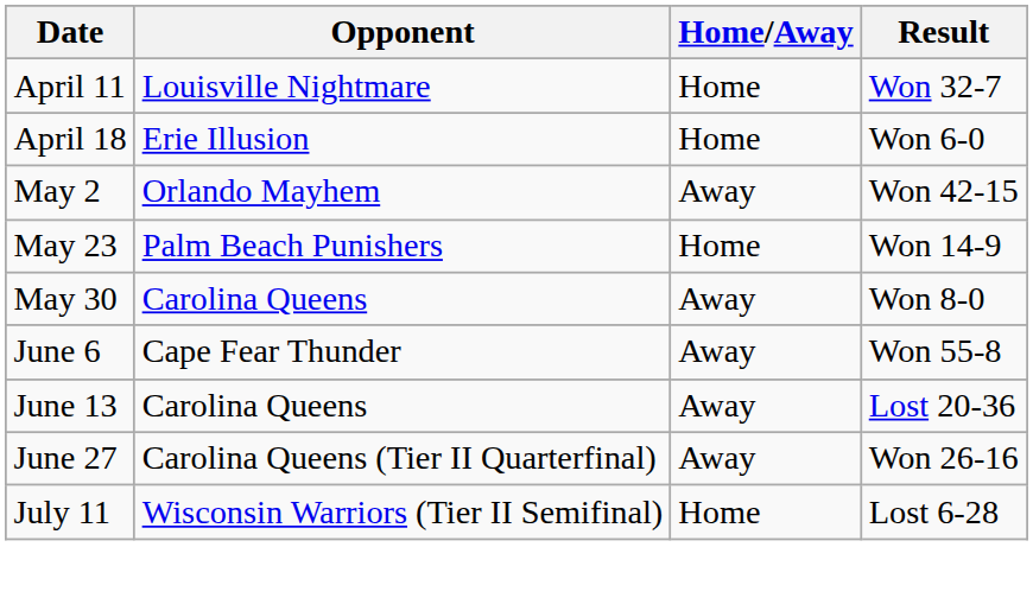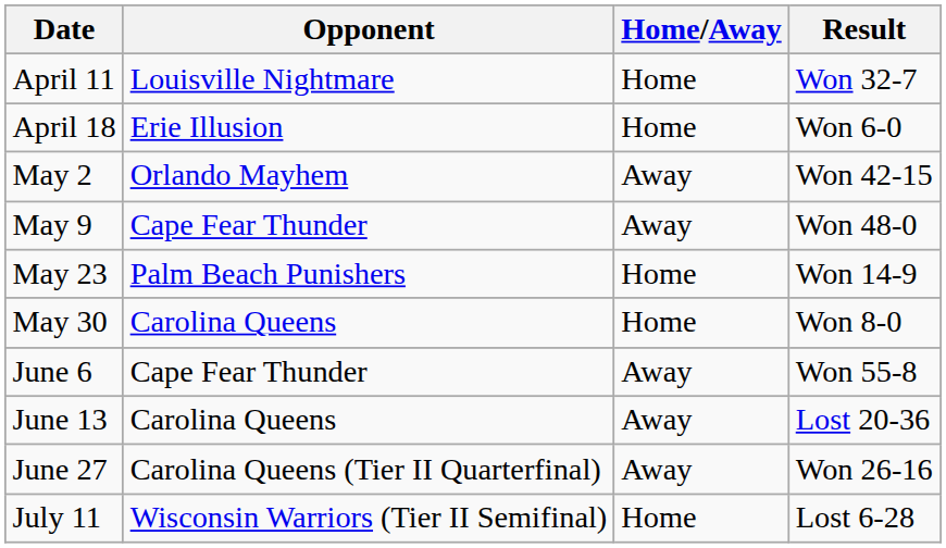+ row: May 9 | Cape Fear Thunder | Away | Won 48-0
May 30 | Home/Away: Away -> Home
